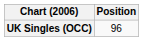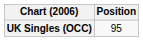UK Singles (OCC) | Position: 96 -> 95
